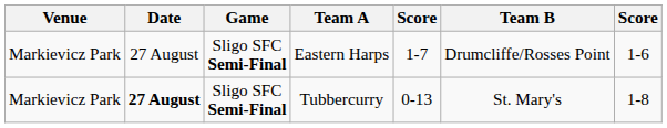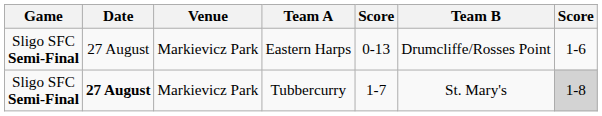columns swapped: Game <-> Venue
Eastern Harps | column 5: 1-7 -> 0-13
Tubbercurry | column 5: 0-13 -> 1-7
Tubbercurry | column 7: no background -> lightgrey background
